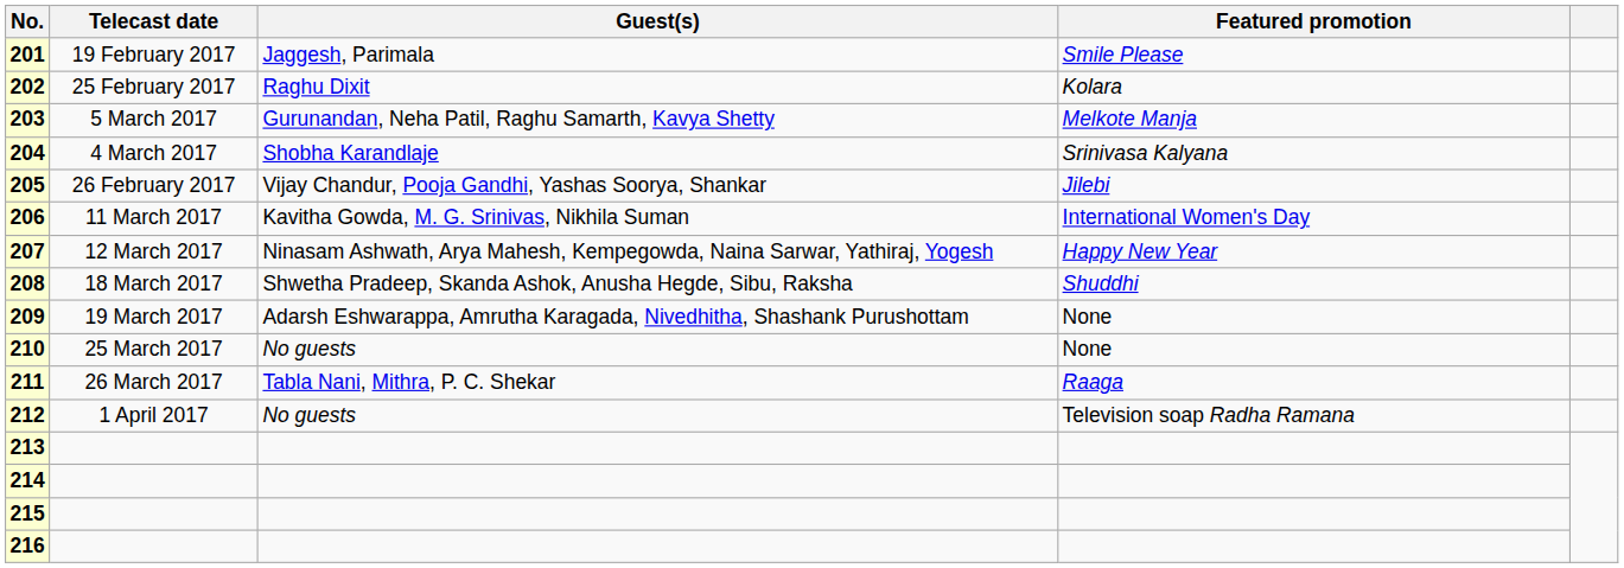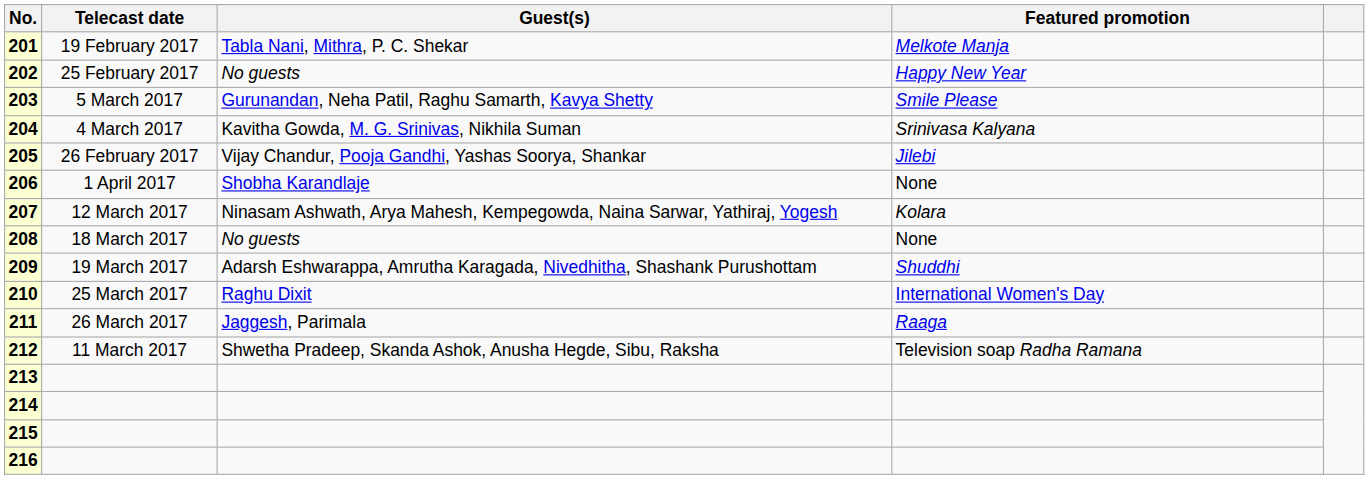201 | Guest(s): Jaggesh, Parimala -> Tabla Nani, Mithra, P. C. Shekar
201 | Featured promotion: Smile Please -> Melkote Manja
202 | Guest(s): Raghu Dixit -> No guests
202 | Featured promotion: Kolara -> Happy New Year
203 | Featured promotion: Melkote Manja -> Smile Please
204 | Guest(s): Shobha Karandlaje -> Kavitha Gowda, M. G. Srinivas, Nikhila Suman
206 | Telecast date: 11 March 2017 -> 1 April 2017
206 | Guest(s): Kavitha Gowda, M. G. Srinivas, Nikhila Suman -> Shobha Karandlaje
206 | Featured promotion: International Women's Day -> None
207 | Featured promotion: Happy New Year -> Kolara
208 | Guest(s): Shwetha Pradeep, Skanda Ashok, Anusha Hegde, Sibu, Raksha -> No guests
208 | Featured promotion: Shuddhi -> None
209 | Featured promotion: None -> Shuddhi
210 | Guest(s): No guests -> Raghu Dixit
210 | Featured promotion: None -> International Women's Day
211 | Guest(s): Tabla Nani, Mithra, P. C. Shekar -> Jaggesh, Parimala
212 | Telecast date: 1 April 2017 -> 11 March 2017
212 | Guest(s): No guests -> Shwetha Pradeep, Skanda Ashok, Anusha Hegde, Sibu, Raksha
